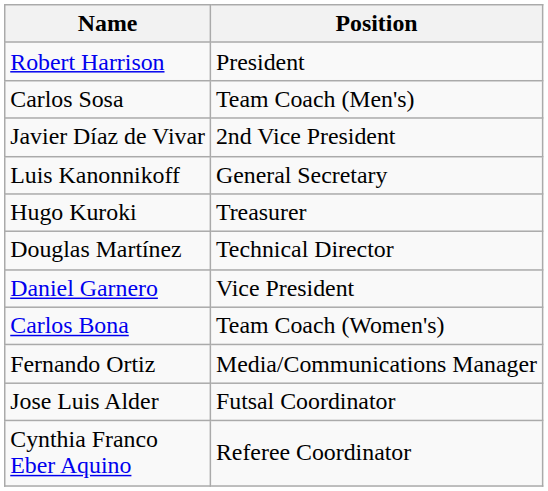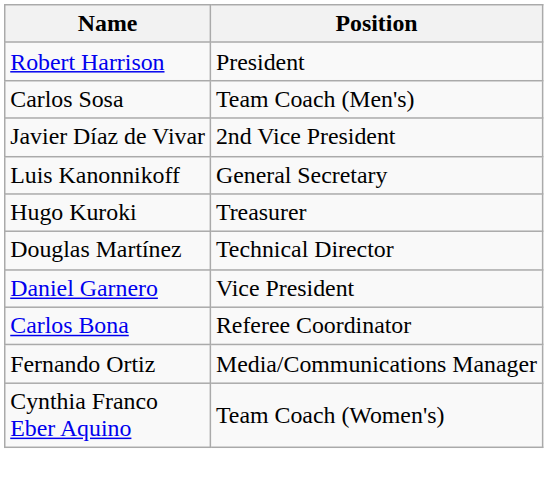Carlos Bona | Position: Team Coach (Women's) -> Referee Coordinator
- row: Jose Luis Alder | Futsal Coordinator
Cynthia Franco Eber Aquino | Position: Referee Coordinator -> Team Coach (Women's)
